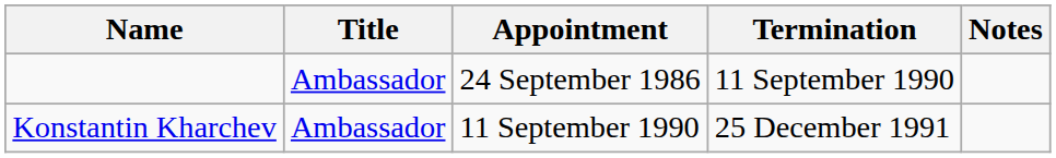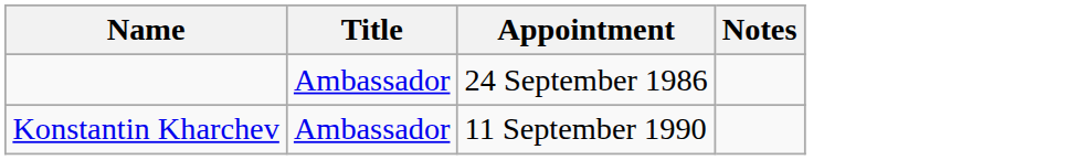- column: Termination | 11 September 1990 | 25 December 1991
